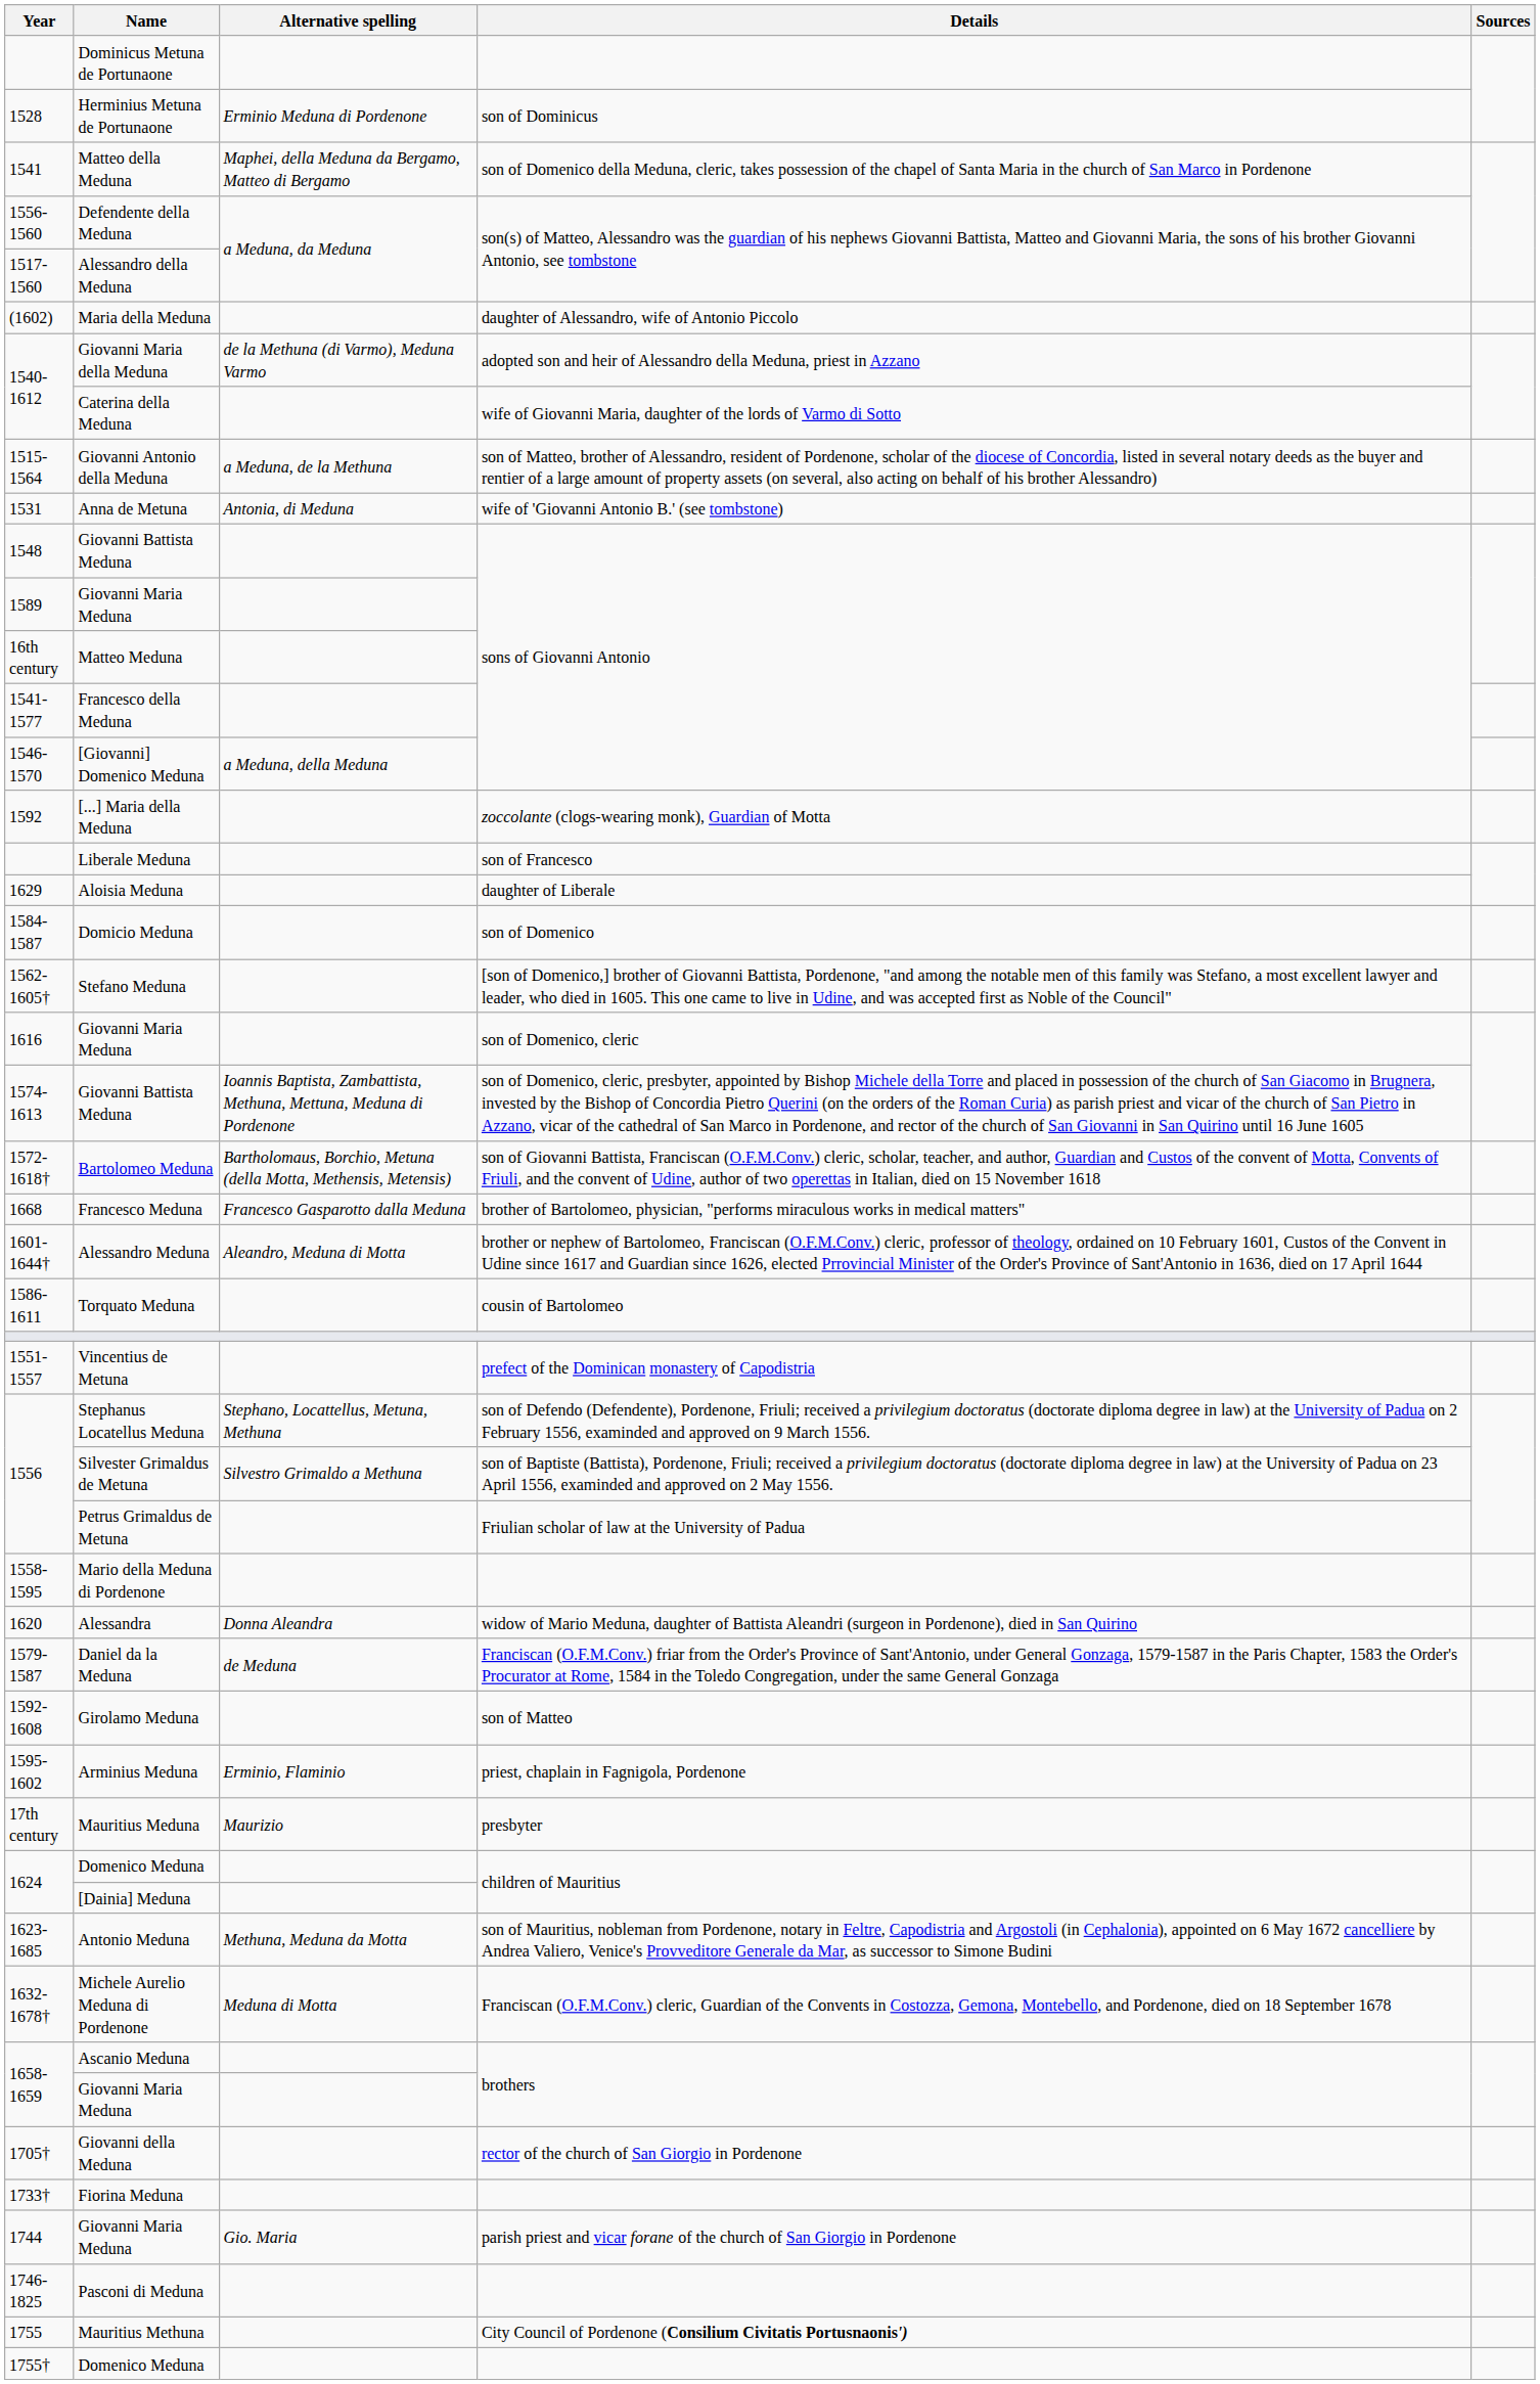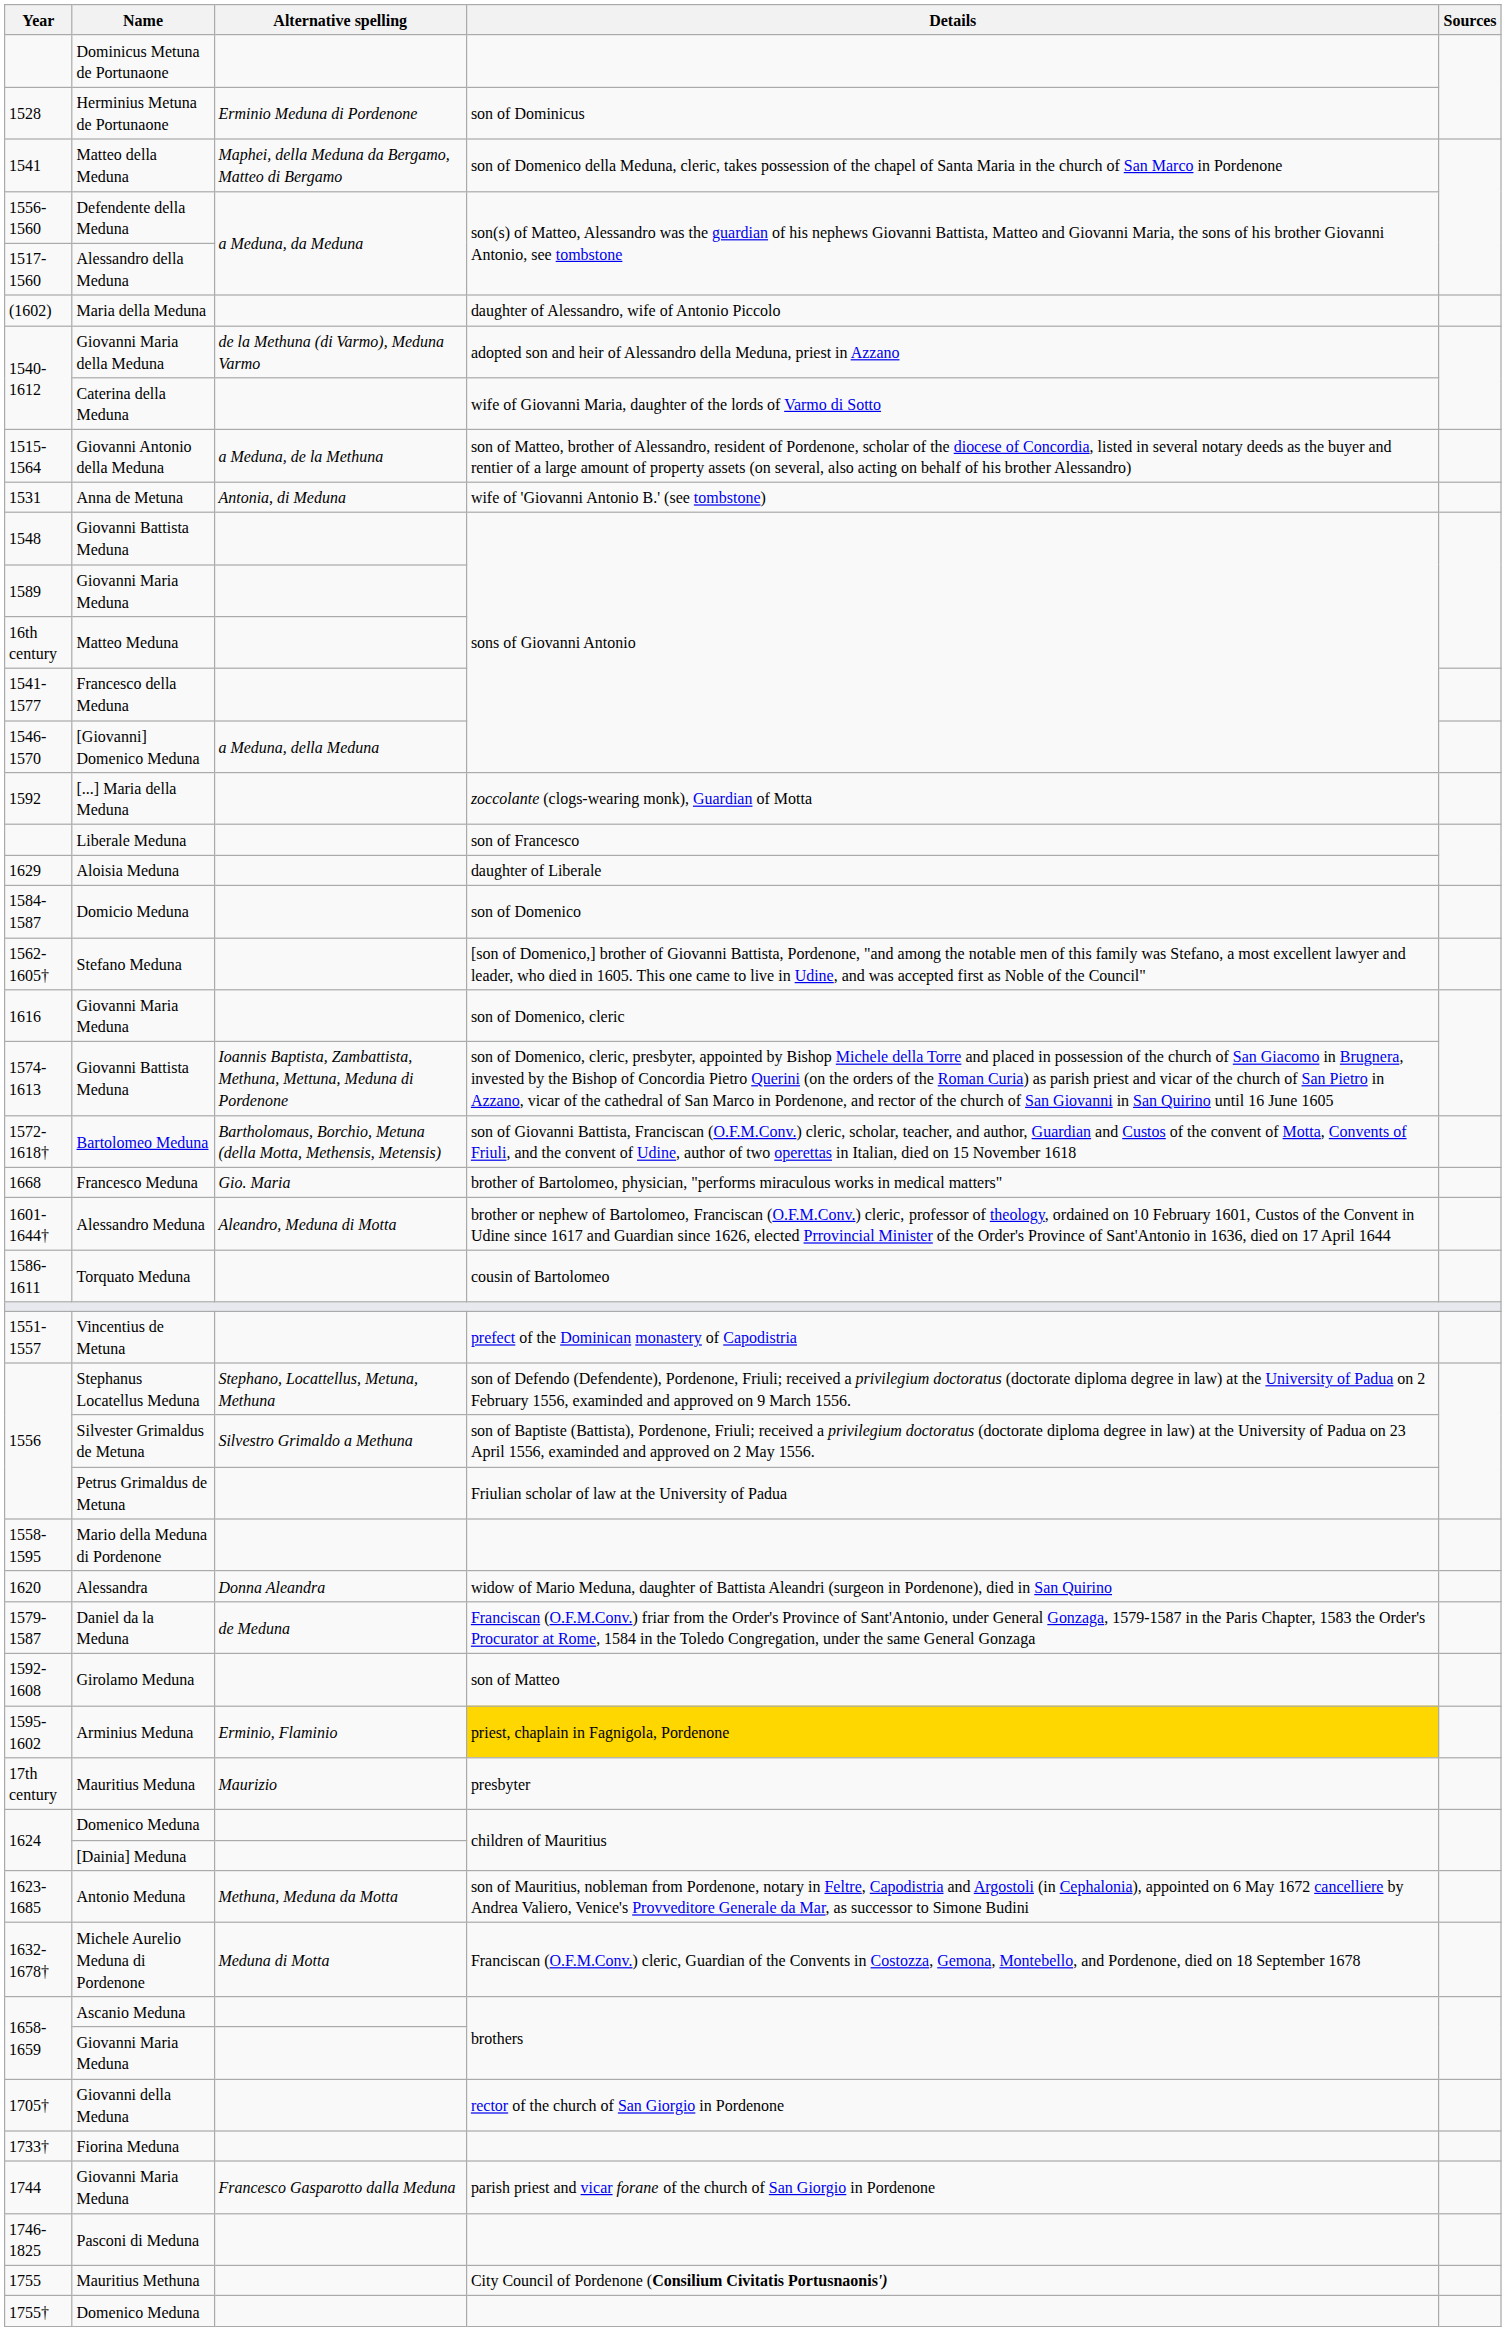Francesco Meduna | Alternative spelling: Francesco Gasparotto dalla Meduna -> Gio. Maria
Arminius Meduna | Details: no background -> gold background
1744 / Giovanni Maria Meduna | Alternative spelling: Gio. Maria -> Francesco Gasparotto dalla Meduna
